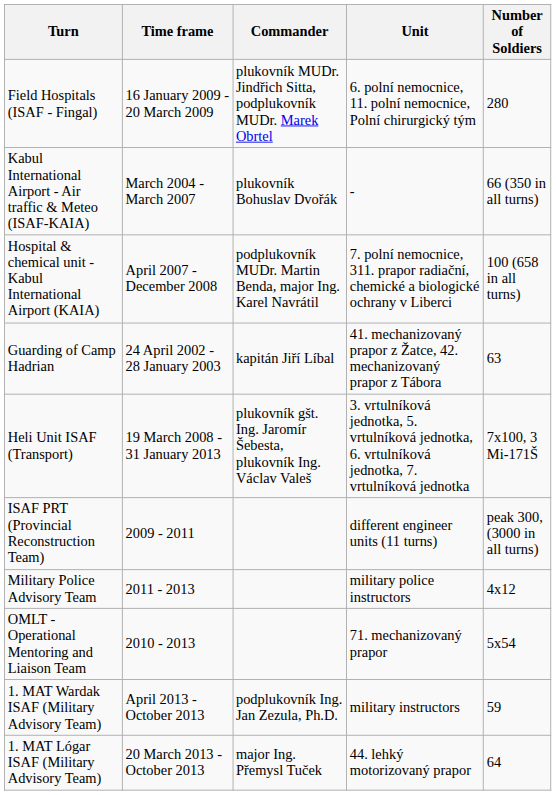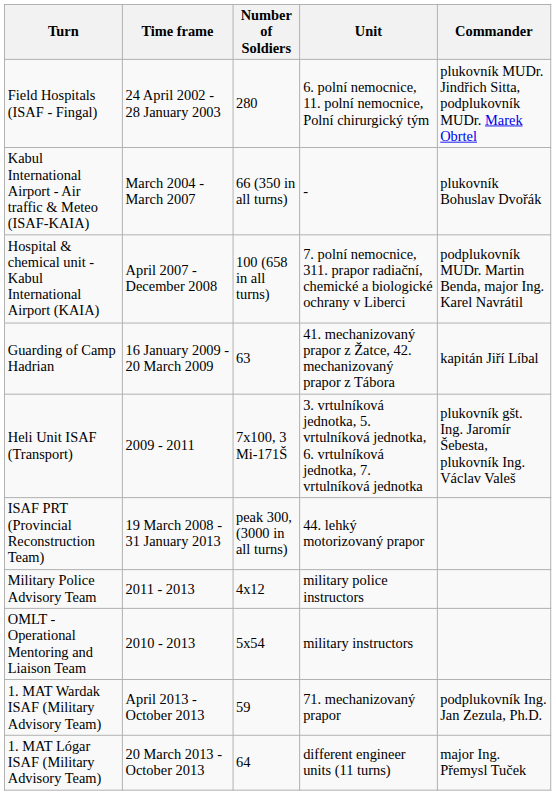columns swapped: Commander <-> Number of Soldiers
Field Hospitals (ISAF - Fingal) | Time frame: 16 January 2009 - 20 March 2009 -> 24 April 2002 - 28 January 2003
Guarding of Camp Hadrian | Time frame: 24 April 2002 - 28 January 2003 -> 16 January 2009 - 20 March 2009
Heli Unit ISAF (Transport) | Time frame: 19 March 2008 - 31 January 2013 -> 2009 - 2011
ISAF PRT (Provincial Reconstruction Team) | Time frame: 2009 - 2011 -> 19 March 2008 - 31 January 2013
ISAF PRT (Provincial Reconstruction Team) | Unit: different engineer units (11 turns) -> 44. lehký motorizovaný prapor
OMLT - Operational Mentoring and Liaison Team | Unit: 71. mechanizovaný prapor -> military instructors
1. MAT Wardak ISAF (Military Advisory Team) | Unit: military instructors -> 71. mechanizovaný prapor
1. MAT Lógar ISAF (Military Advisory Team) | Unit: 44. lehký motorizovaný prapor -> different engineer units (11 turns)
